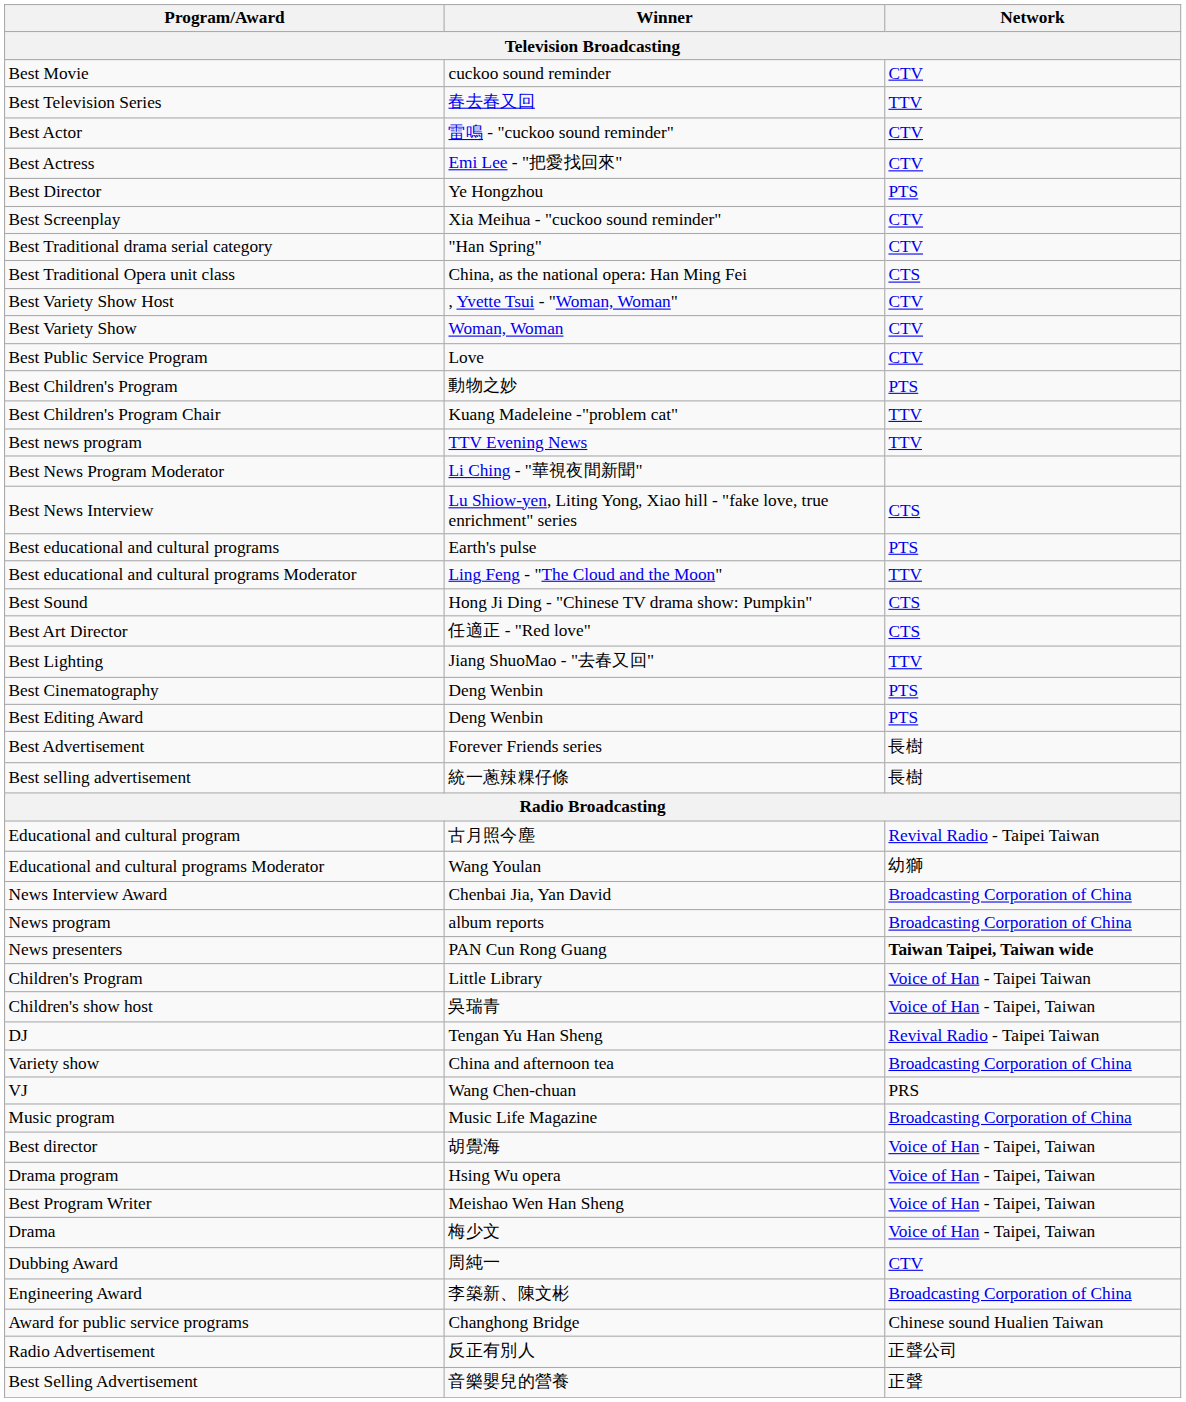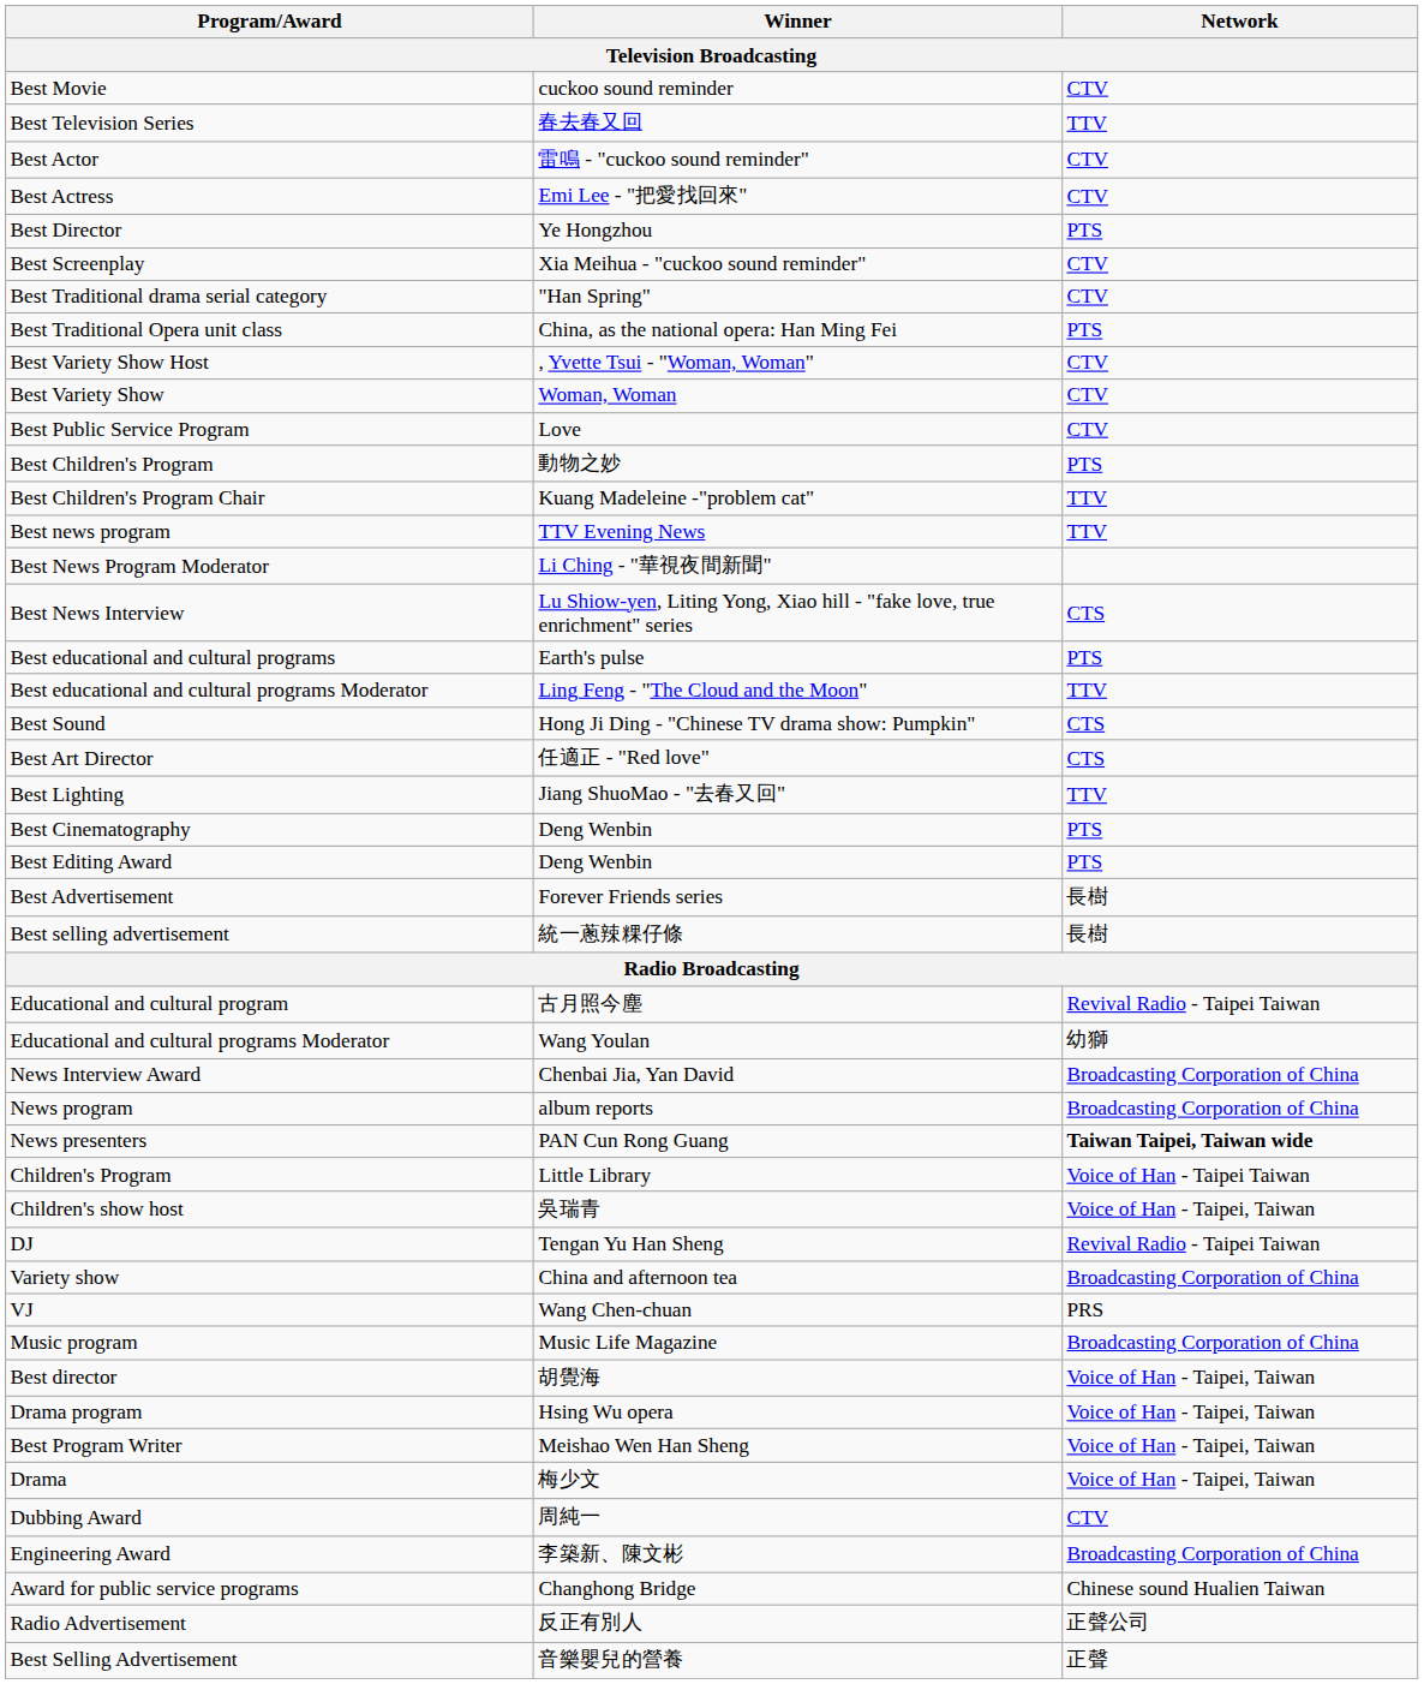Best Traditional Opera unit class | Network: CTS -> PTS
